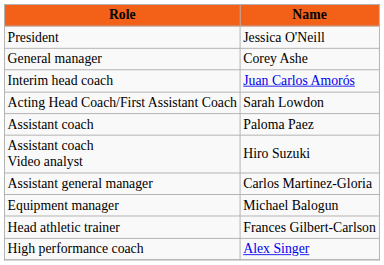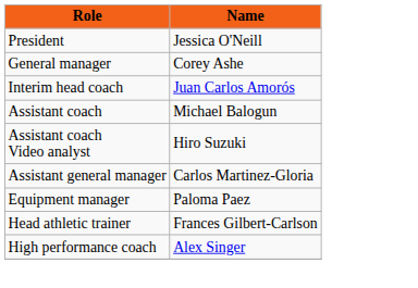- row: Acting Head Coach/First Assistant Coach | Sarah Lowdon
Assistant coach | Name: Paloma Paez -> Michael Balogun
Equipment manager | Name: Michael Balogun -> Paloma Paez
